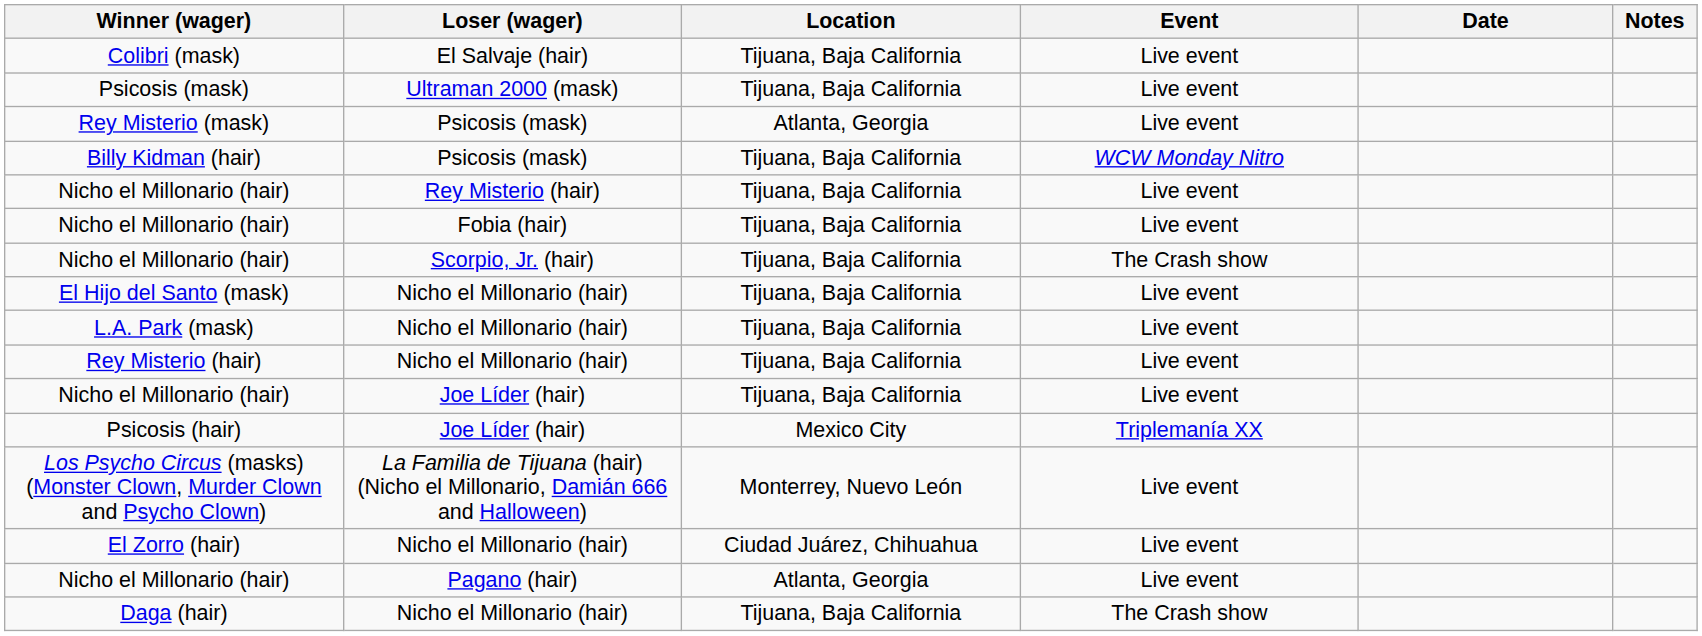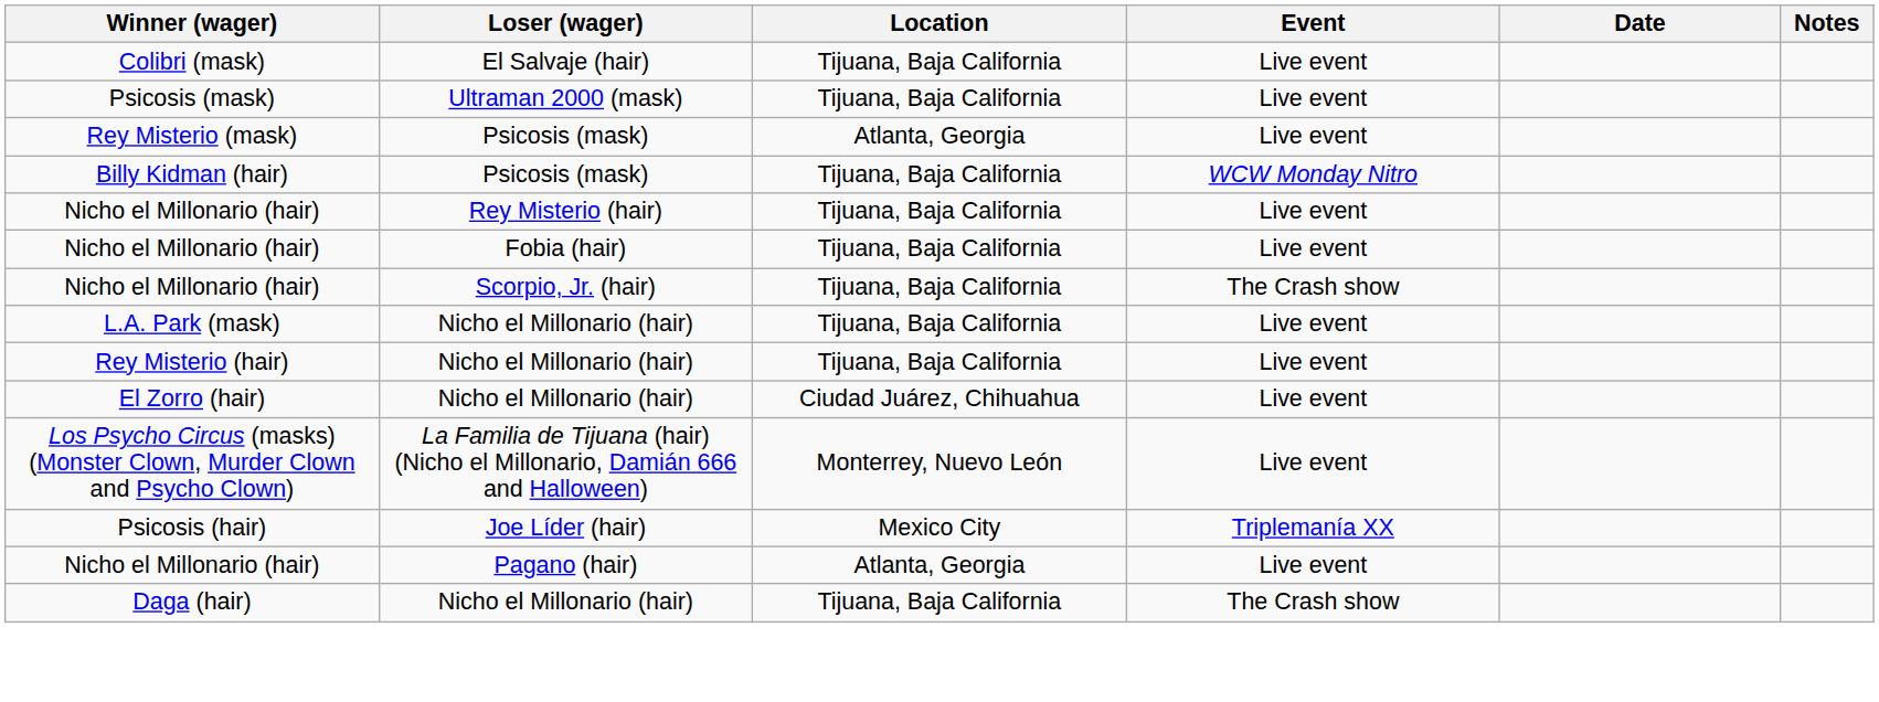- row: El Hijo del Santo (mask) | Nicho el Millonario (hair) | Tijuana, Baja California | Live event
- row: Nicho el Millonario (hair) | Joe Líder (hair) | Tijuana, Baja California | Live event
rows swapped: El Zorro (hair) <-> Psicosis (hair)
